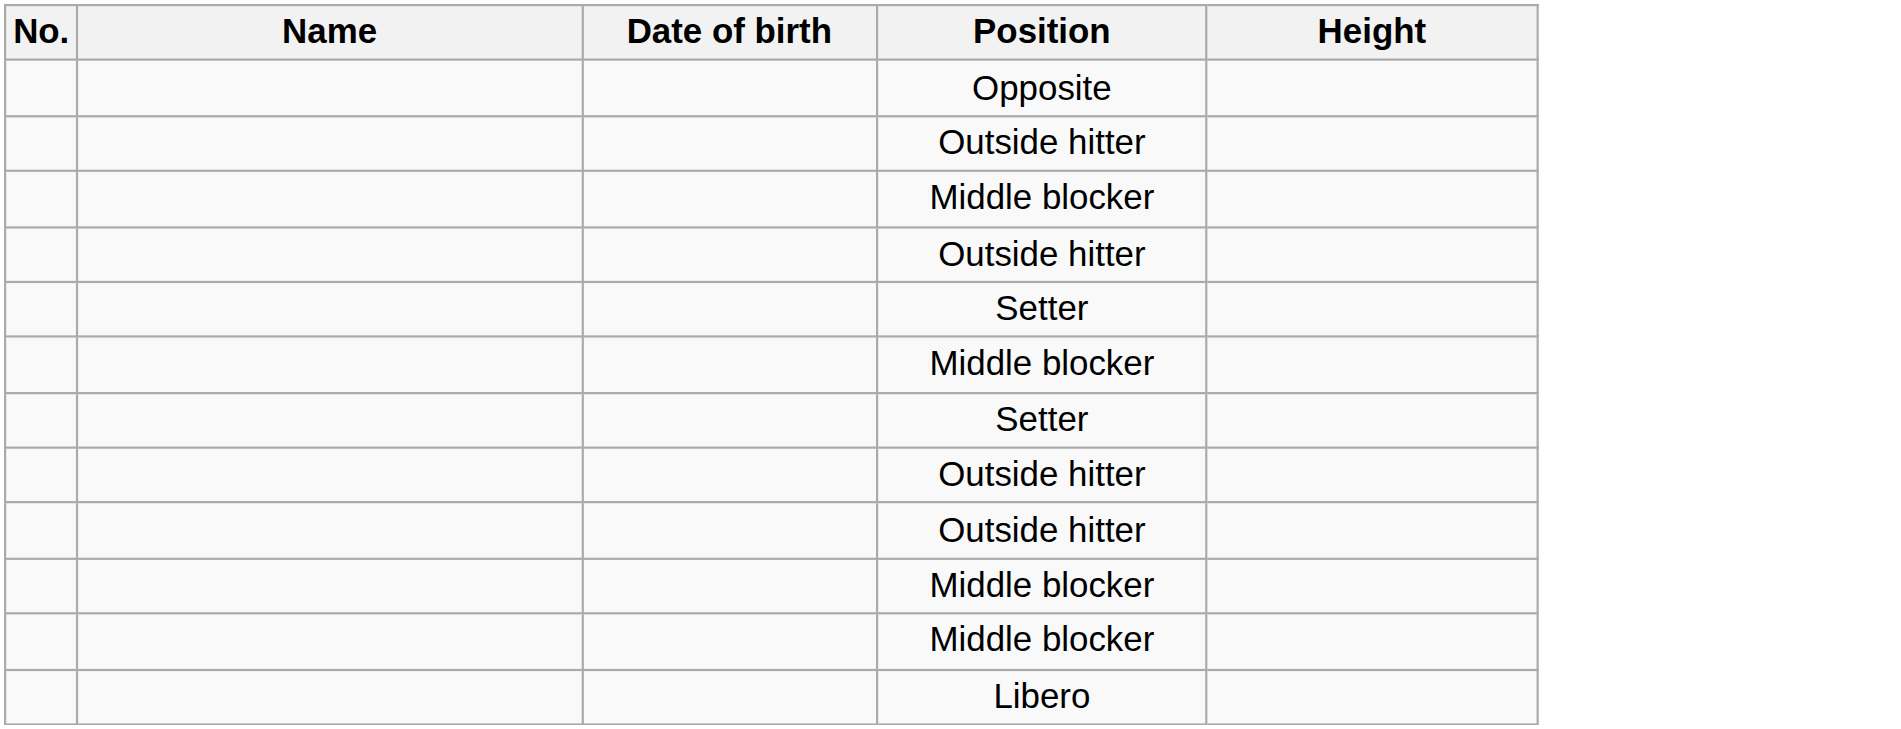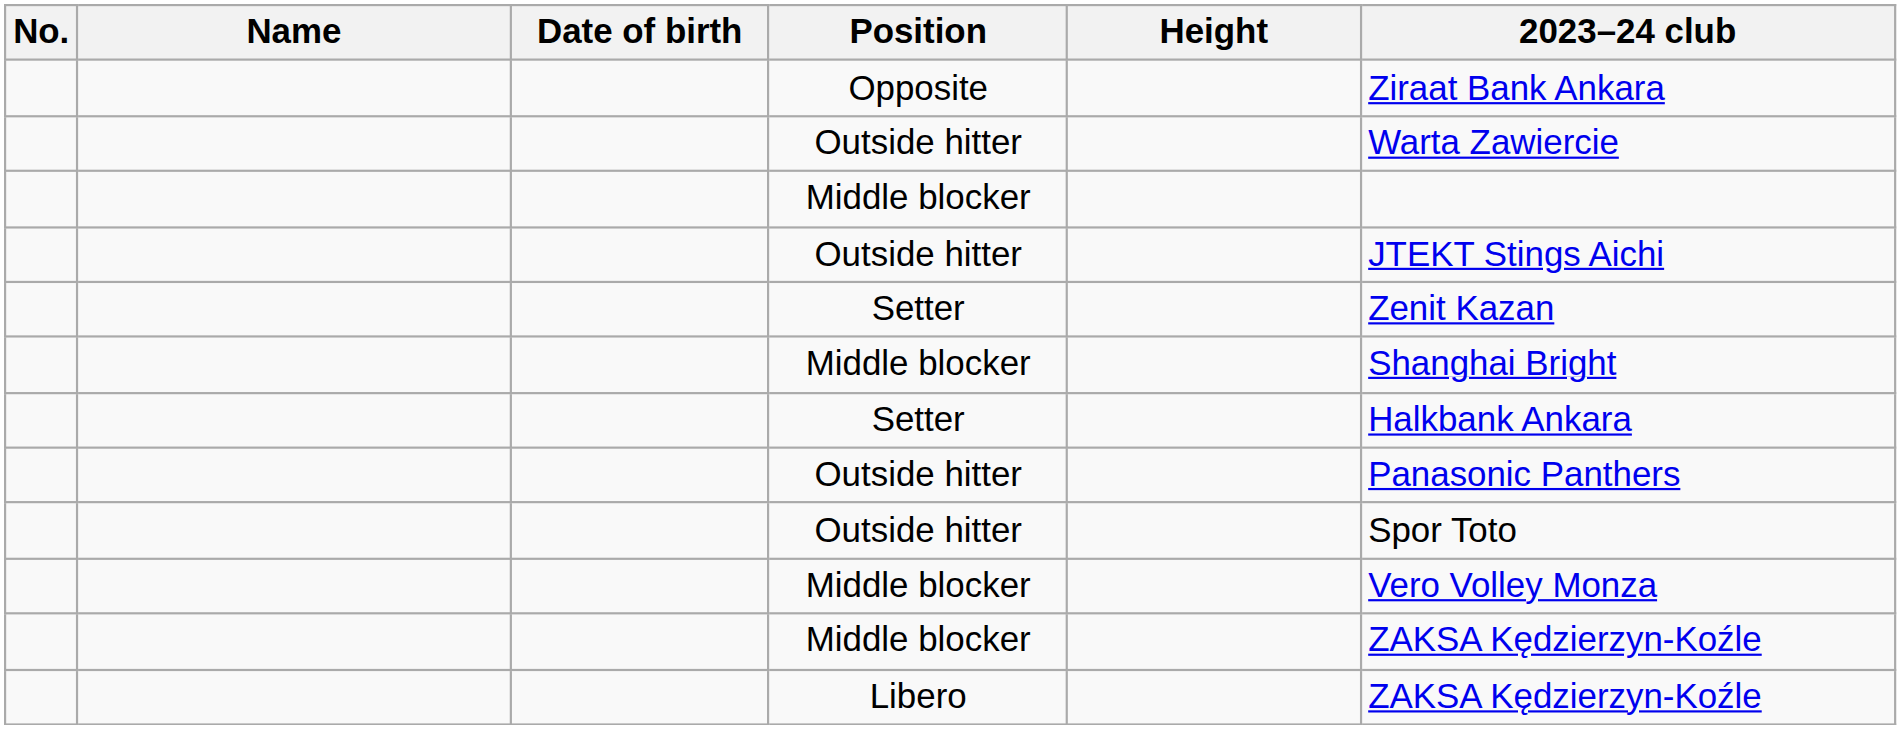+ column: 2023–24 club | Ziraat Bank Ankara | Warta Zawiercie | JTEKT Stings Aichi | Zenit Kazan | Shanghai Bright | Halkbank Ankara | Panasonic Panthers | Spor Toto | Vero Volley Monza | ZAKSA Kędzierzyn-Koźle | ZAKSA Kędzierzyn-Koźle
